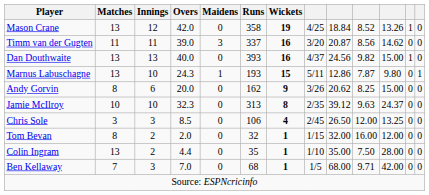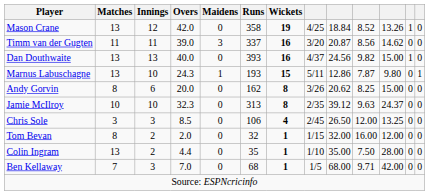Andy Gorvin | Wickets: 9 -> 8
